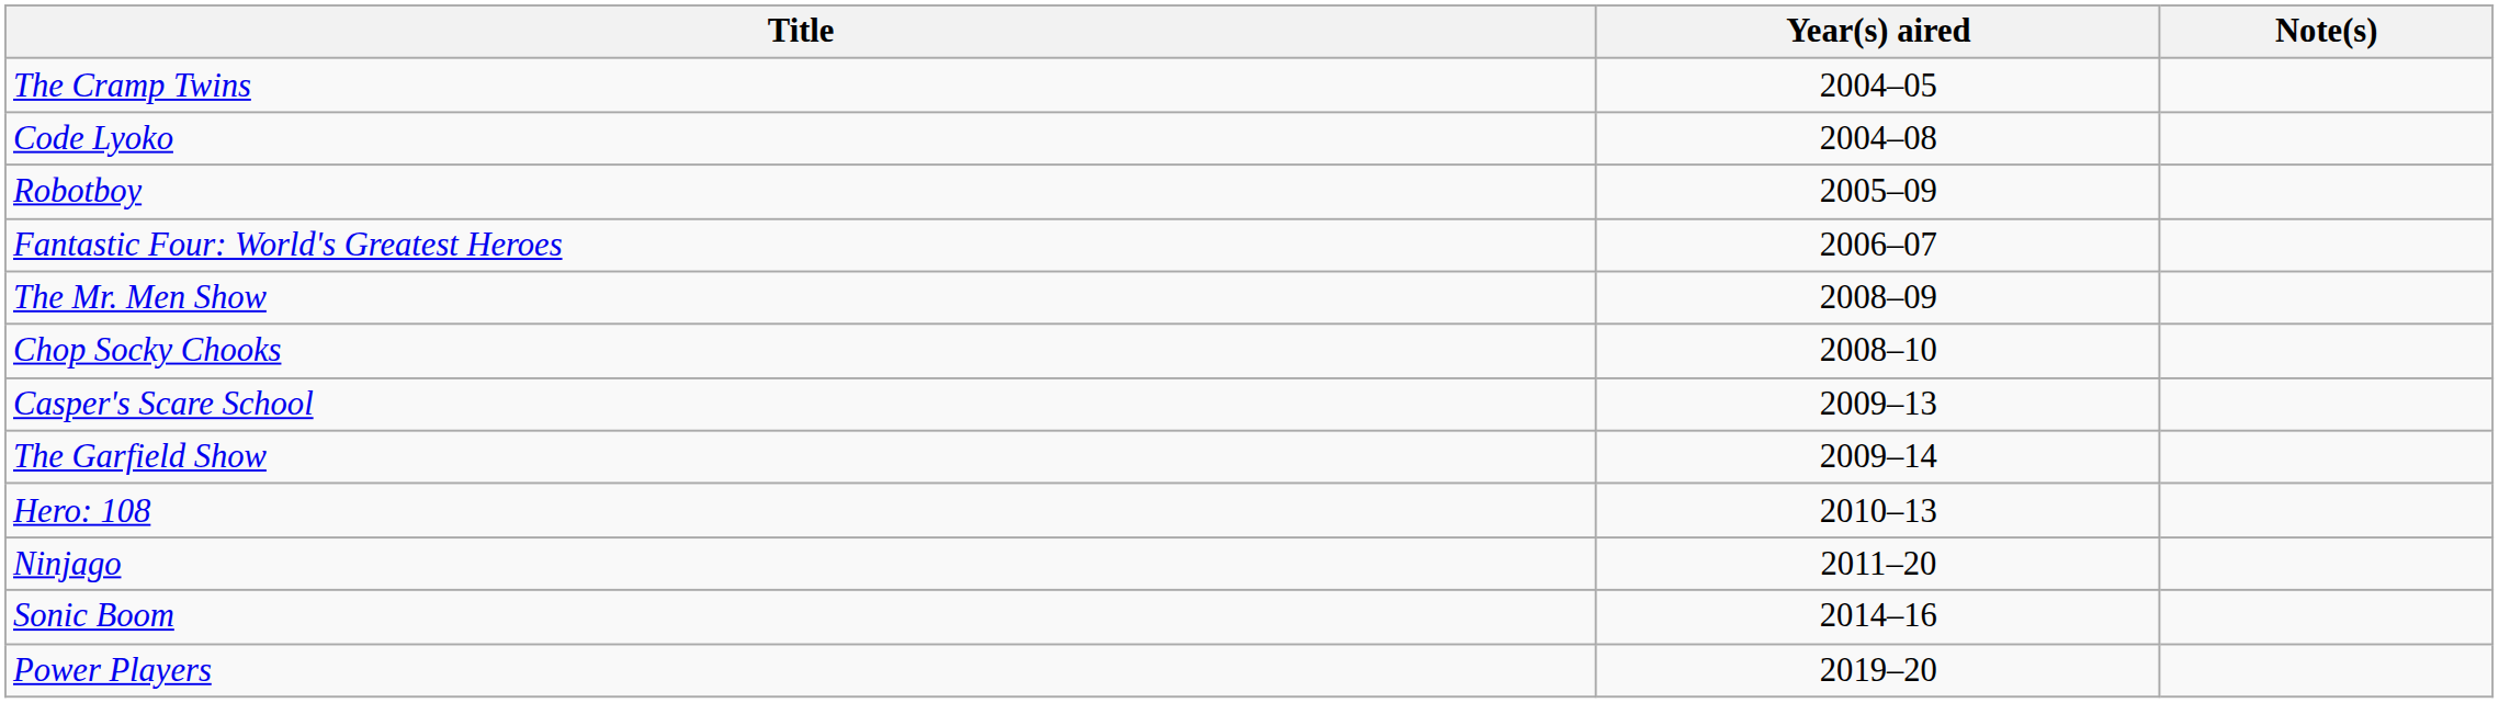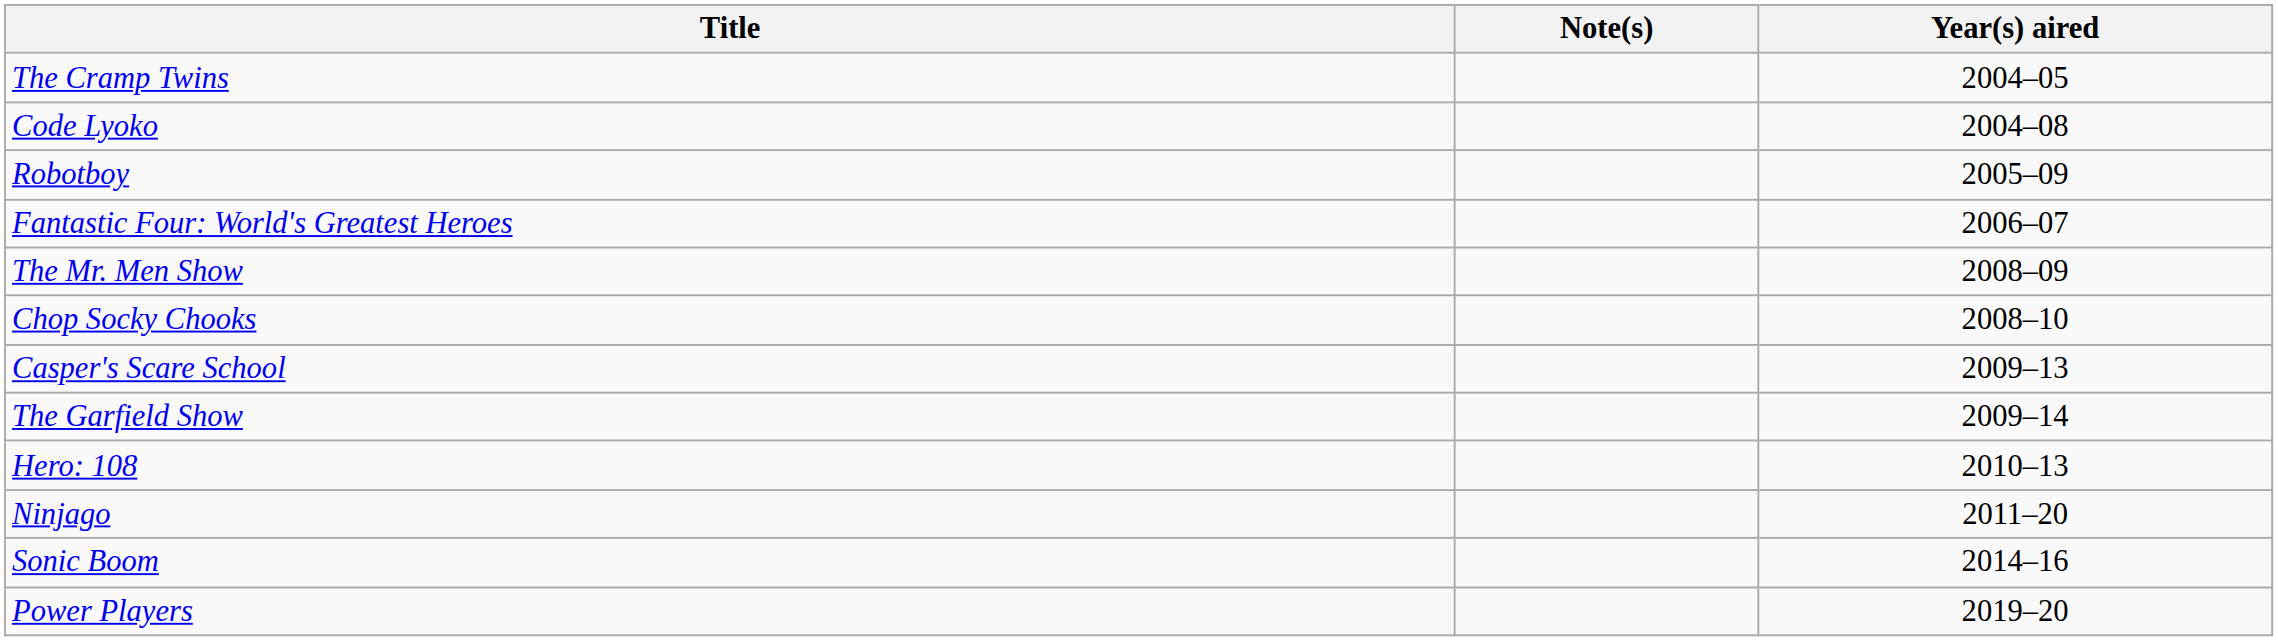columns swapped: Year(s) aired <-> Note(s)
